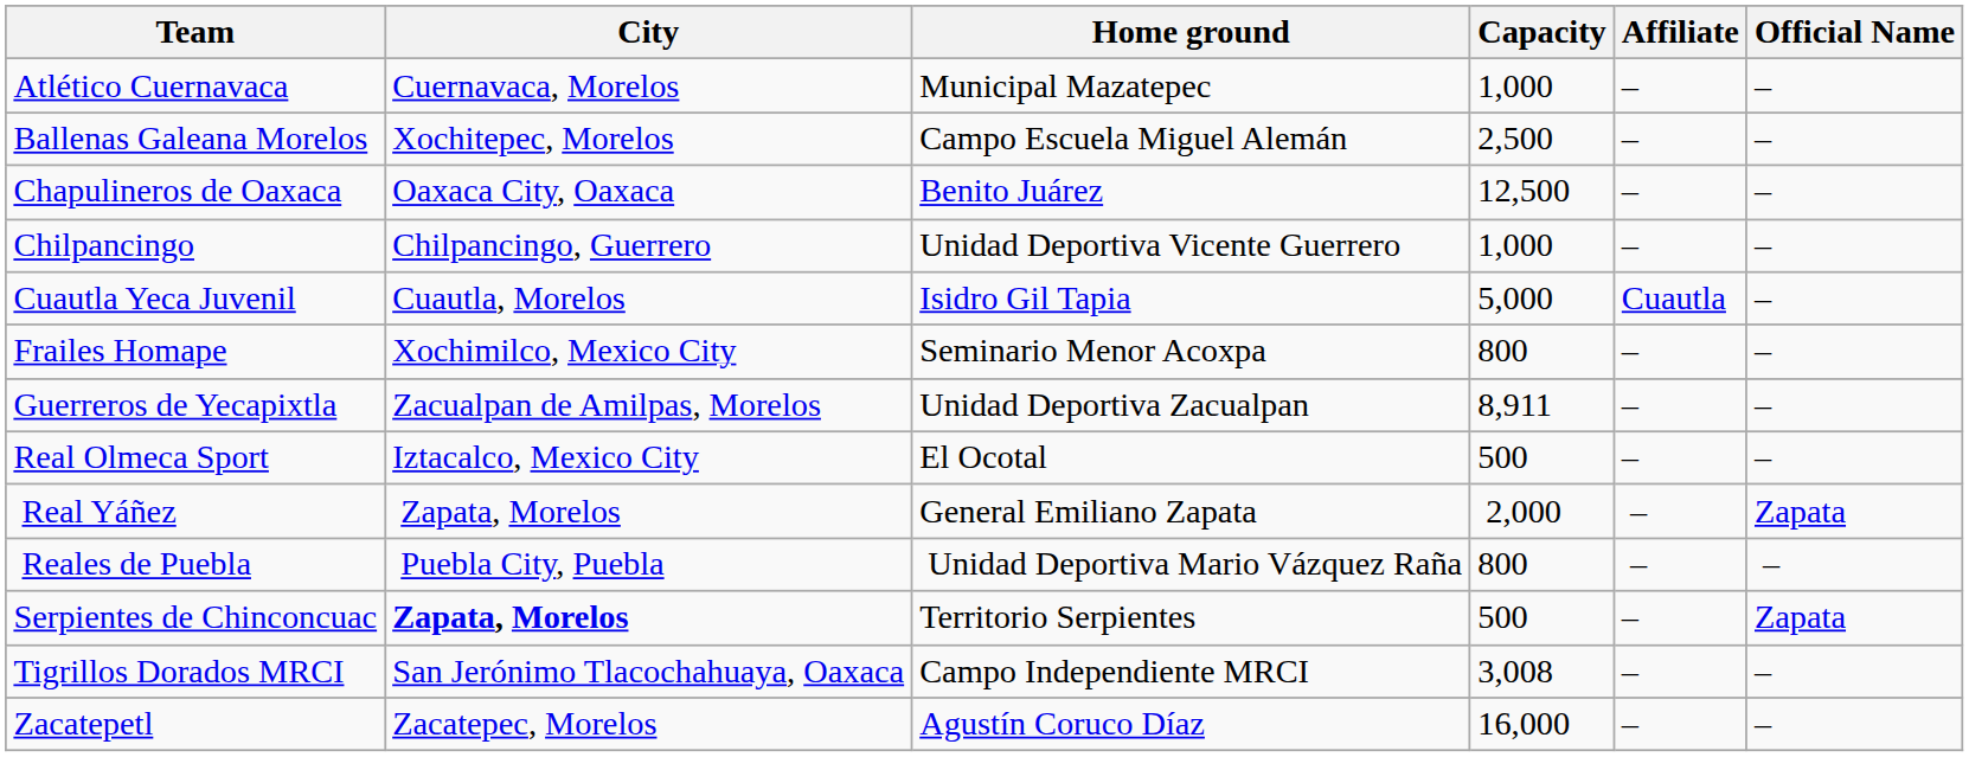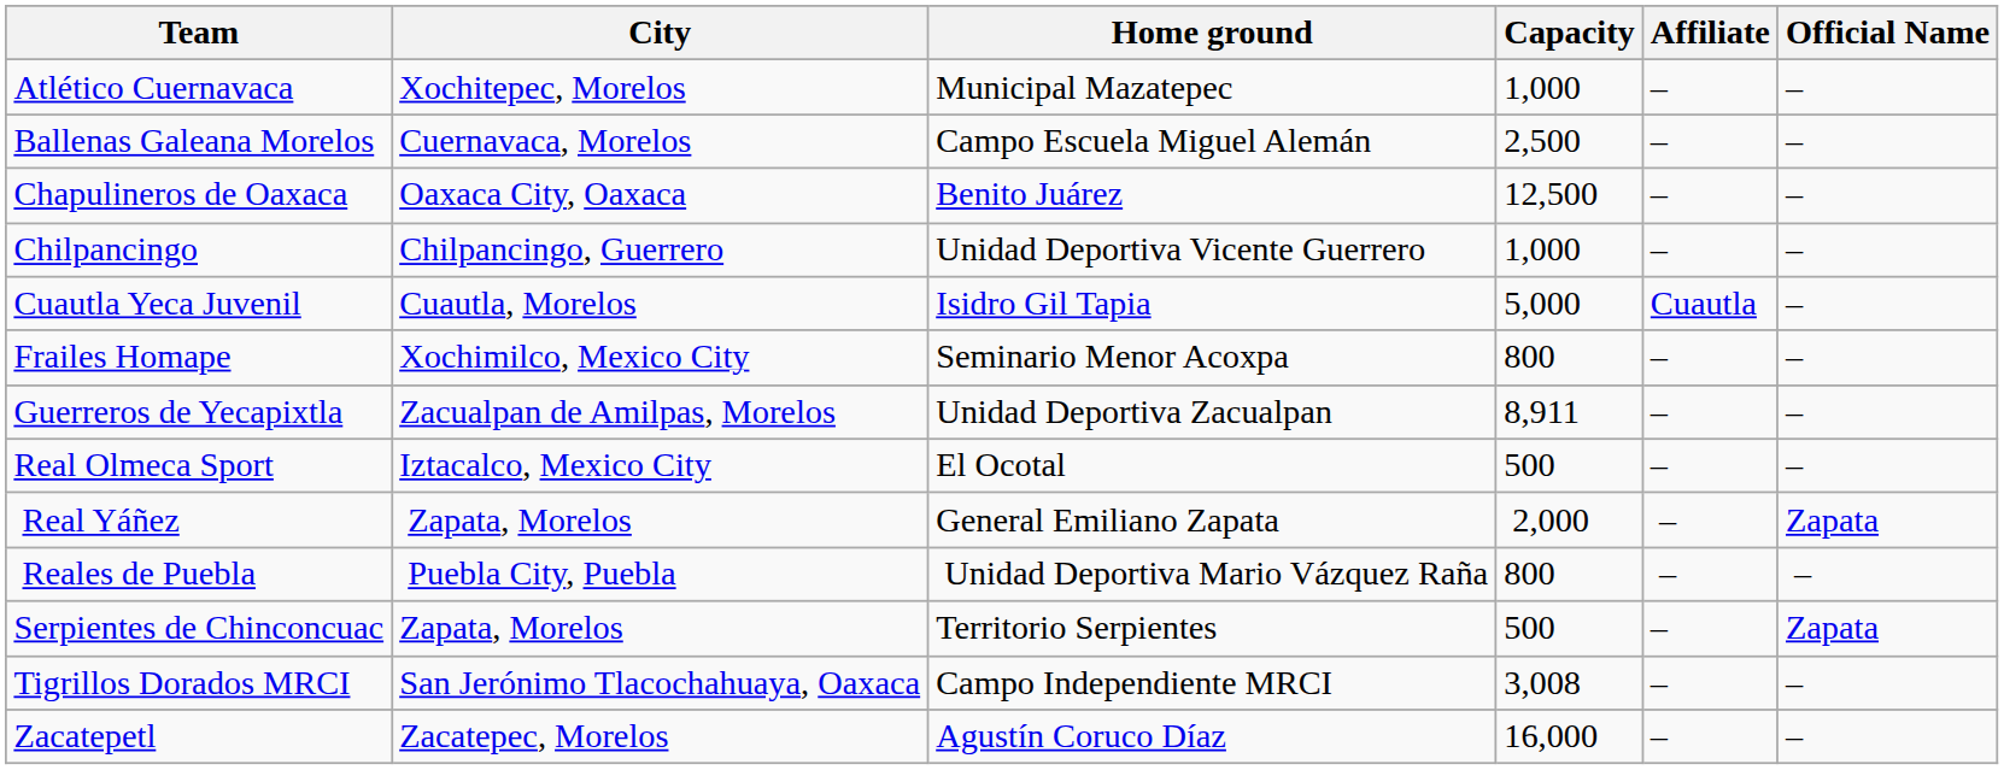Atlético Cuernavaca | City: Cuernavaca, Morelos -> Xochitepec, Morelos
Ballenas Galeana Morelos | City: Xochitepec, Morelos -> Cuernavaca, Morelos
Serpientes de Chinconcuac | City: bold -> normal
